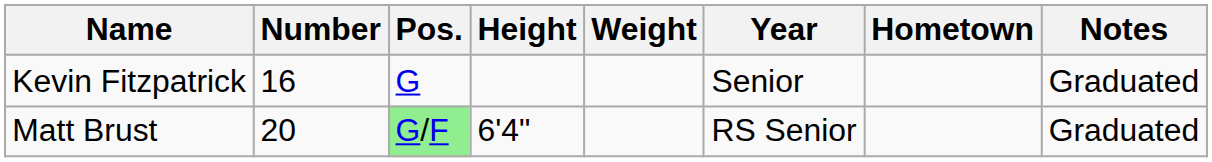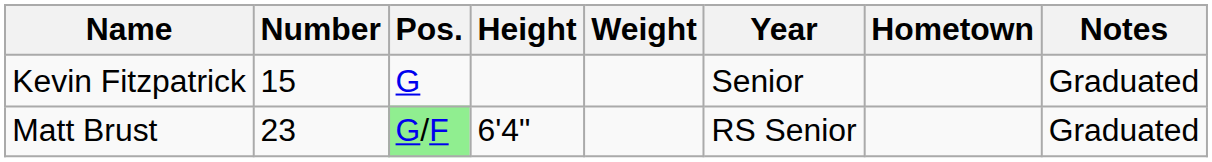Kevin Fitzpatrick | Number: 16 -> 15
Matt Brust | Number: 20 -> 23
